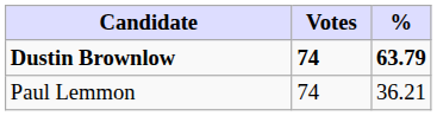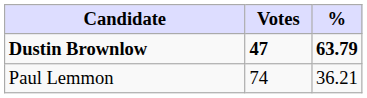Dustin Brownlow | Votes: 74 -> 47
